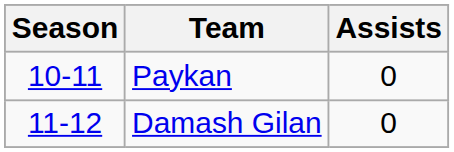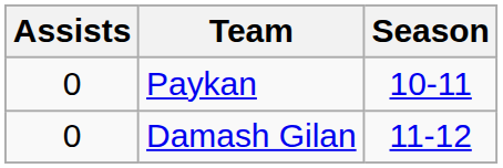columns swapped: Season <-> Assists
